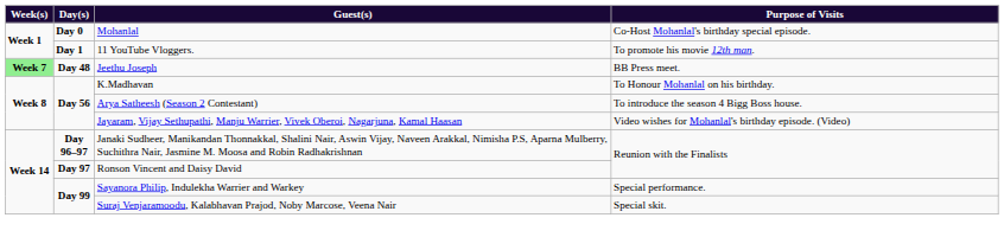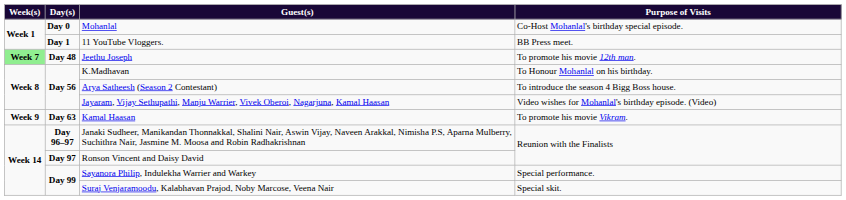11 YouTube Vloggers. | Purpose of Visits: To promote his movie 12th man. -> BB Press meet.
Jeethu Joseph | Purpose of Visits: BB Press meet. -> To promote his movie 12th man.
+ row: Week 9 | Day 63 | Kamal Haasan | To promote his movie Vikram.
